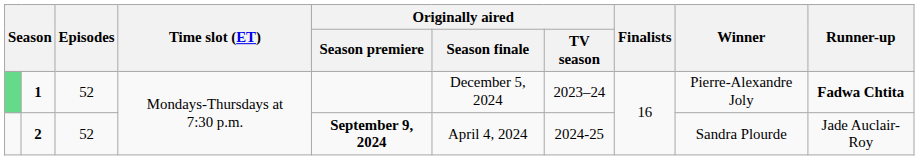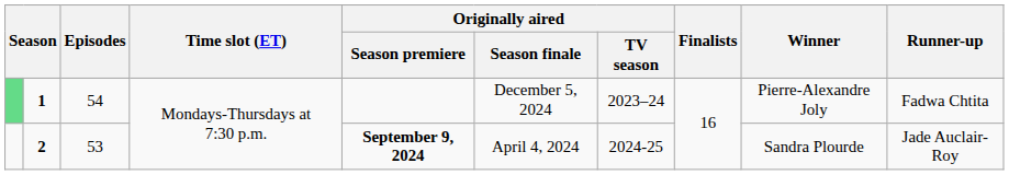1 | Episodes: 52 -> 54
1 | Runner-up: bold -> normal
2 | Episodes: 52 -> 53
